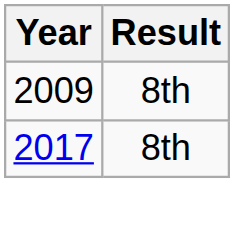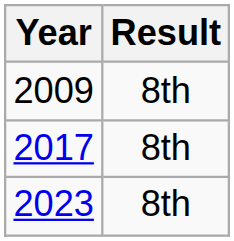+ row: 2023 | 8th
